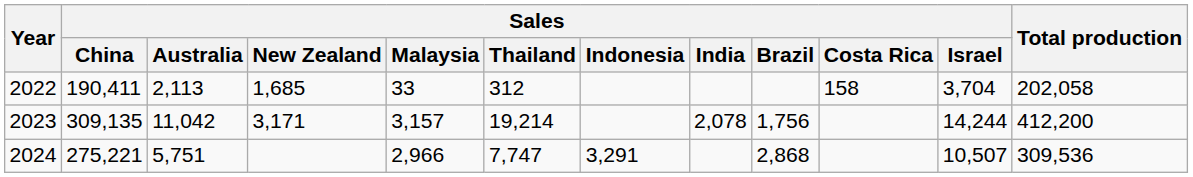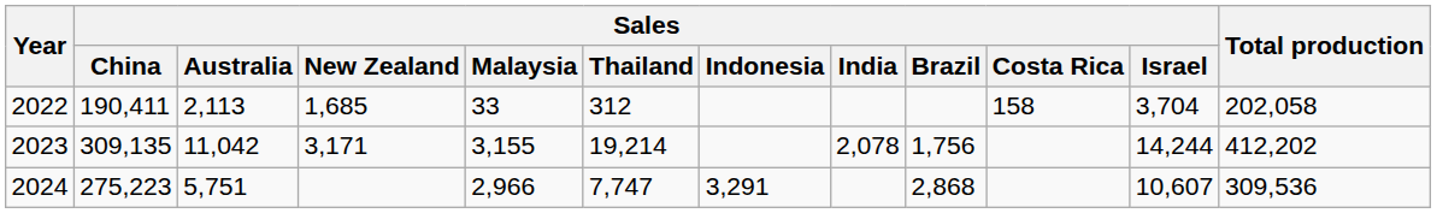2023 | Sales / Malaysia: 3,157 -> 3,155
2023 | Total production: 412,200 -> 412,202
2024 | Sales / China: 275,221 -> 275,223
2024 | Sales / Israel: 10,507 -> 10,607
